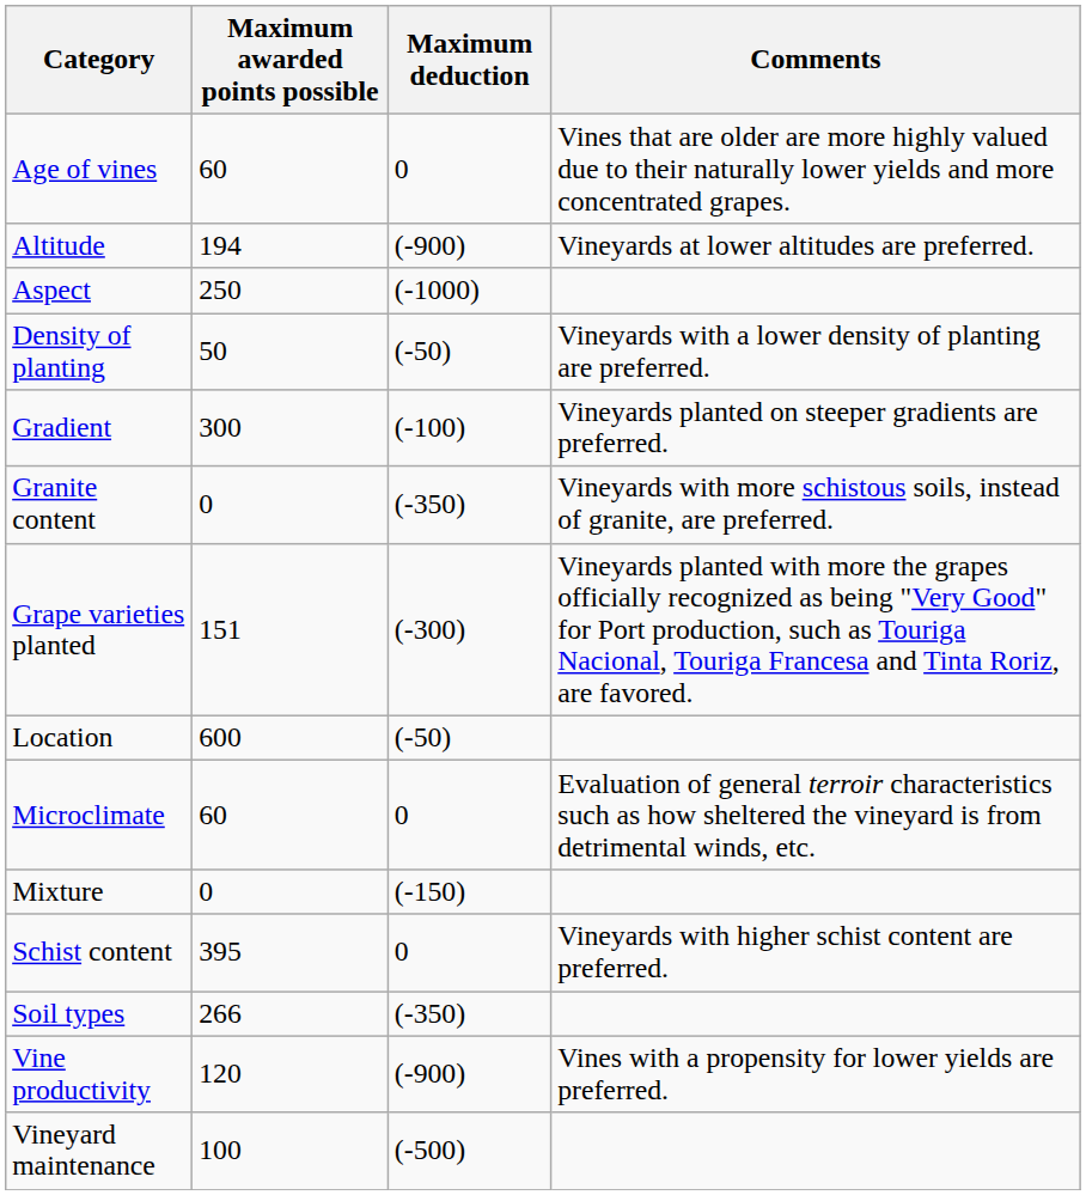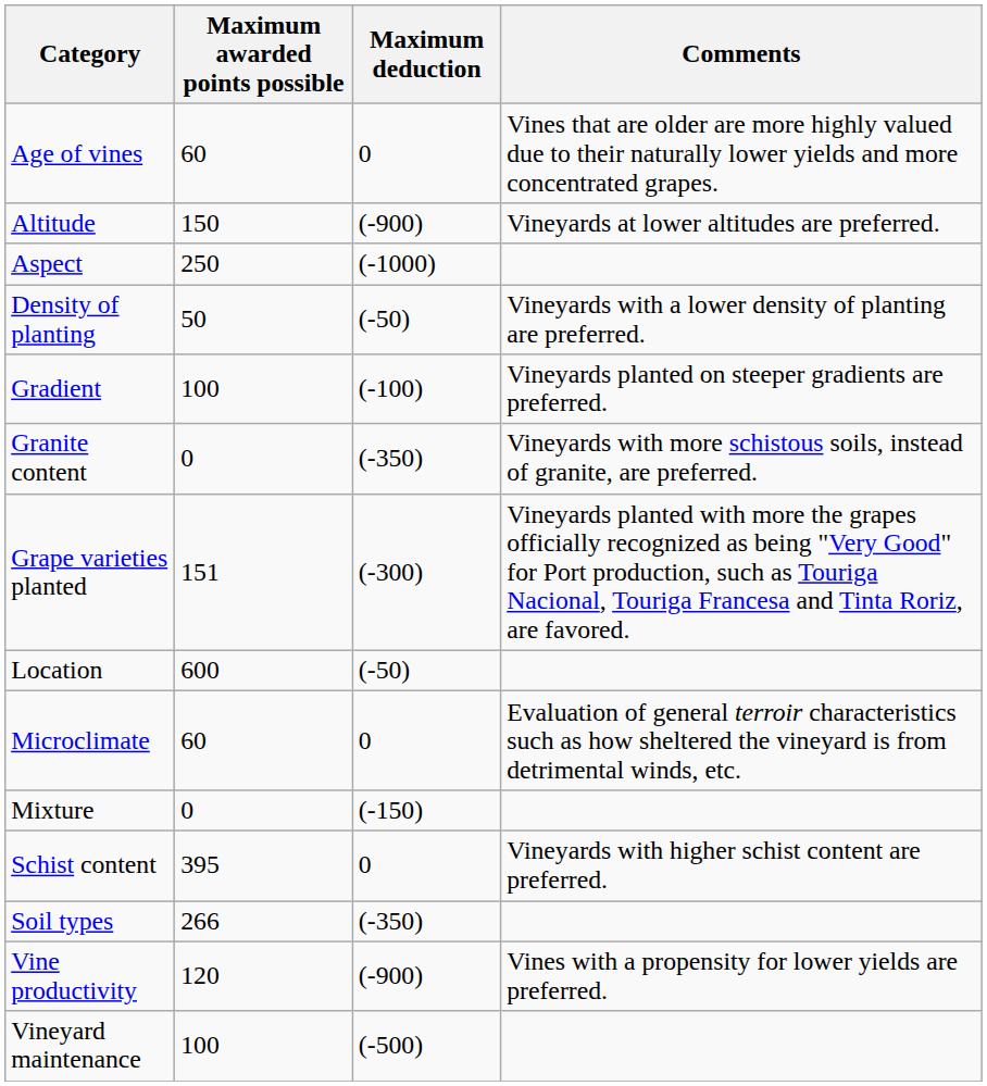Altitude | Maximum awarded points possible: 194 -> 150
Gradient | Maximum awarded points possible: 300 -> 100
